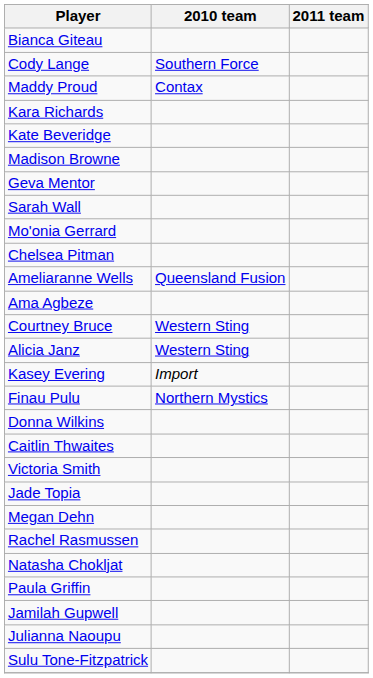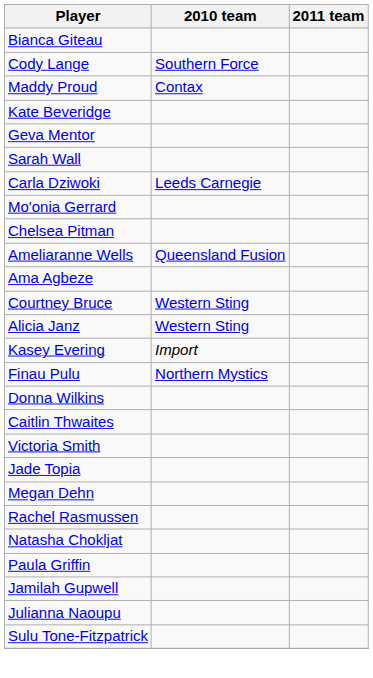- row: Kara Richards
- row: Madison Browne
+ row: Carla Dziwoki | Leeds Carnegie
